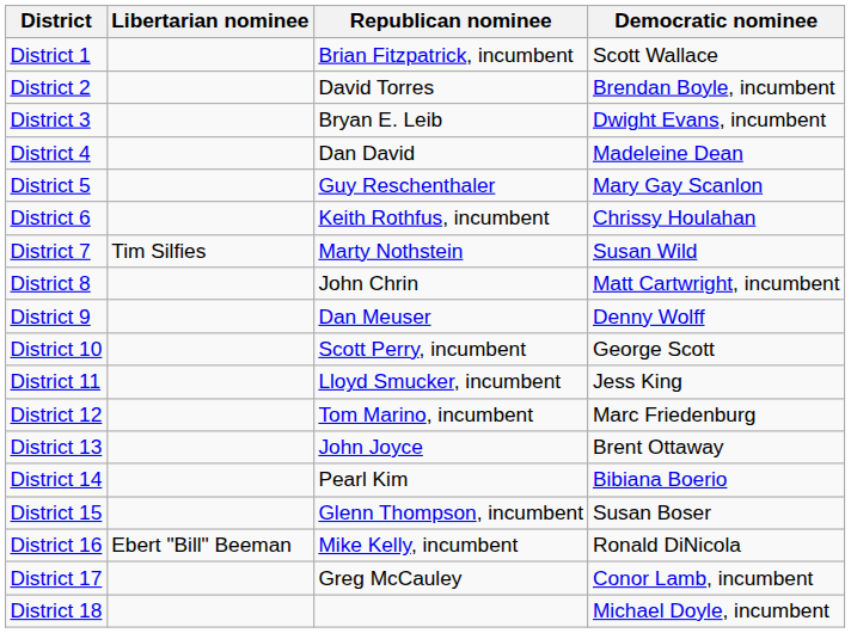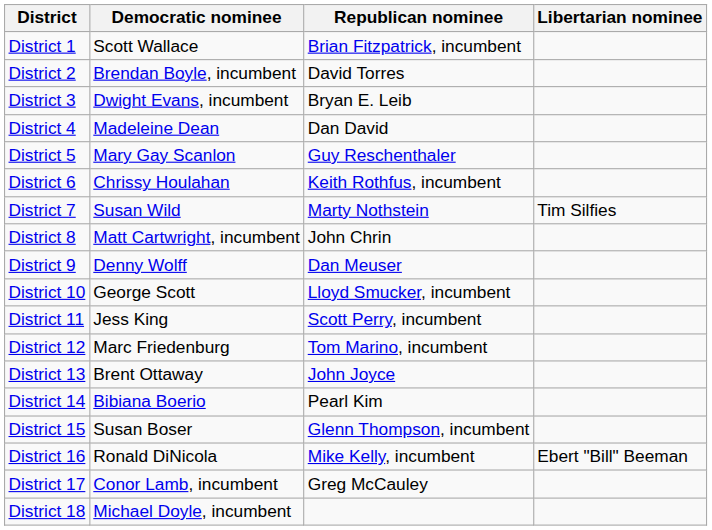columns swapped: Democratic nominee <-> Libertarian nominee
District 10 | Republican nominee: Scott Perry, incumbent -> Lloyd Smucker, incumbent
District 11 | Republican nominee: Lloyd Smucker, incumbent -> Scott Perry, incumbent
